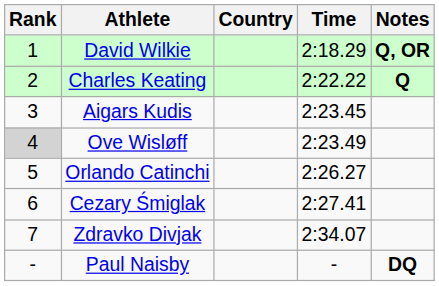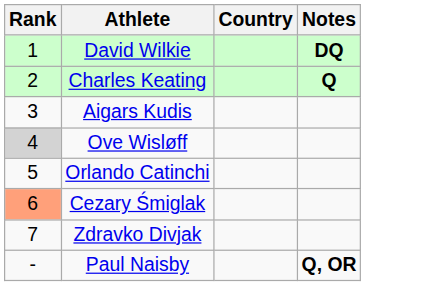- column: Time | 2:18.29 | 2:22.22 | 2:23.45 | 2:23.49 | 2:26.27 | 2:27.41 | 2:34.07 | -
David Wilkie | Notes: Q, OR -> DQ
Cezary Śmiglak | Rank: no background -> lightsalmon background
Paul Naisby | Notes: DQ -> Q, OR
